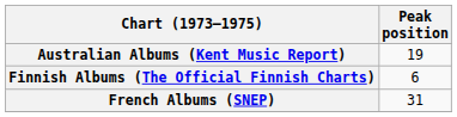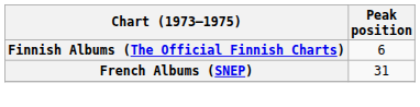- row: Australian Albums (Kent Music Report) | 19
